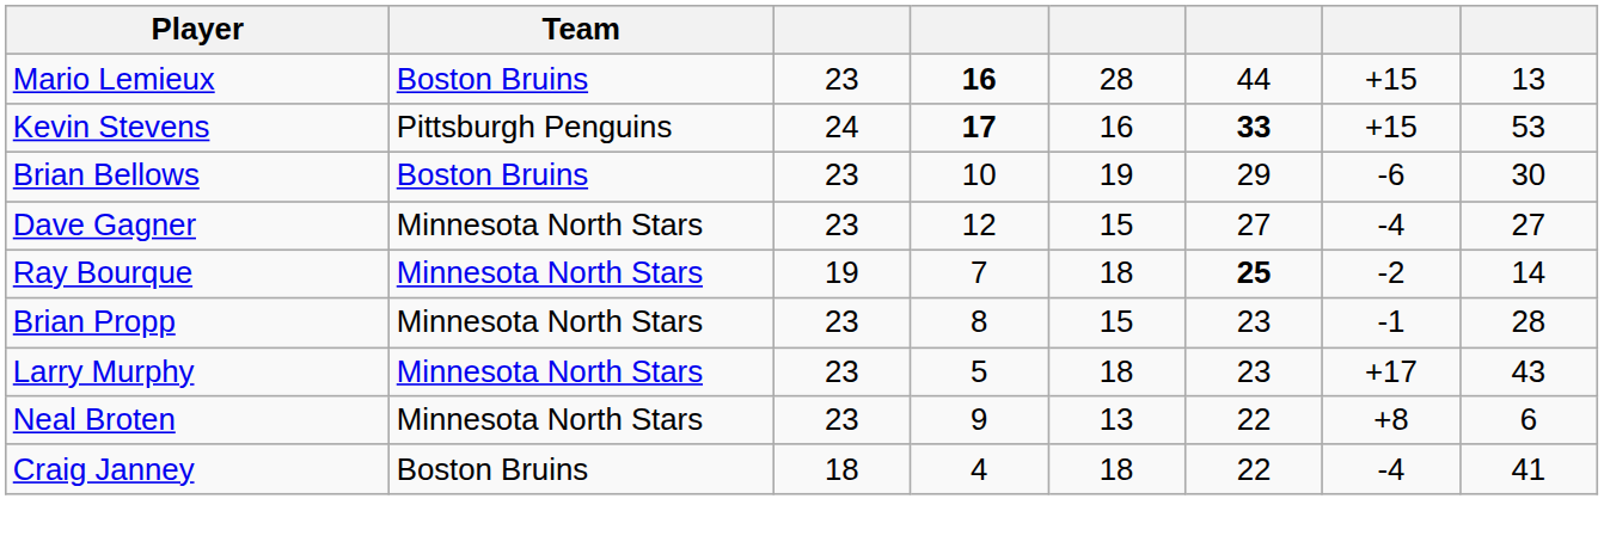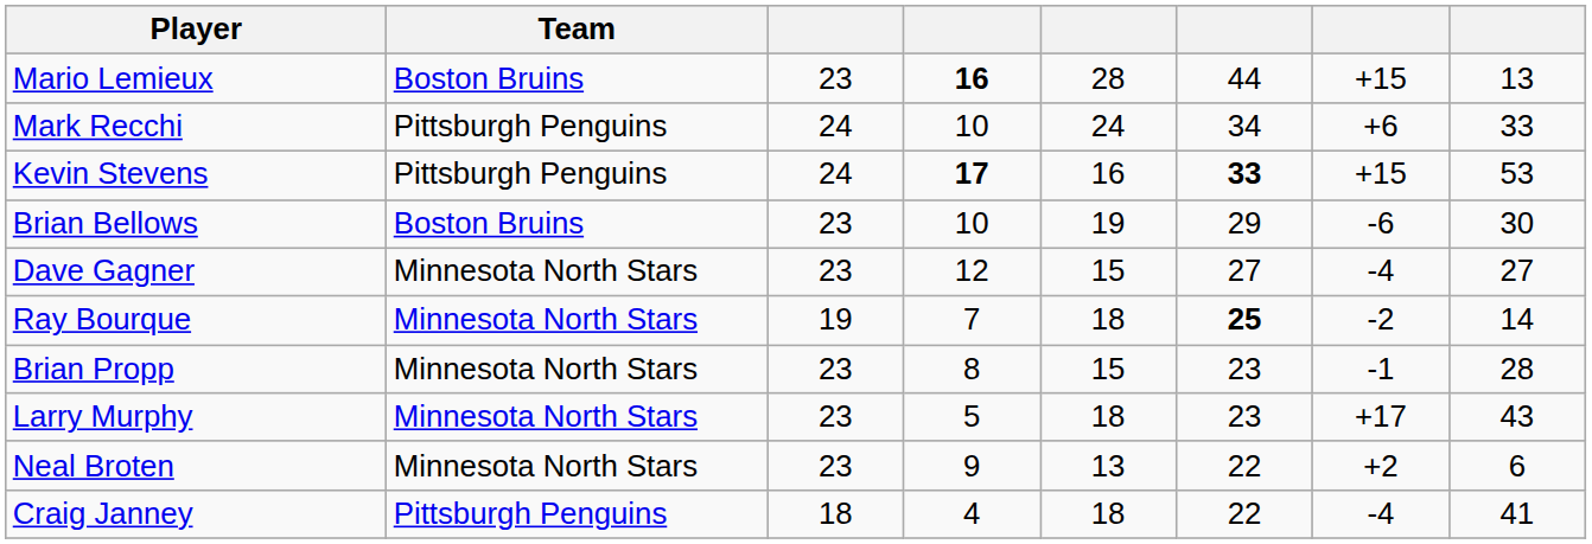+ row: Mark Recchi | Pittsburgh Penguins | 24 | 10 | 24 | 34 | +6 | 33
Neal Broten | column 7: +8 -> +2
Craig Janney | Team: Boston Bruins -> Pittsburgh Penguins
